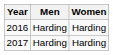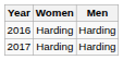columns swapped: Men <-> Women
